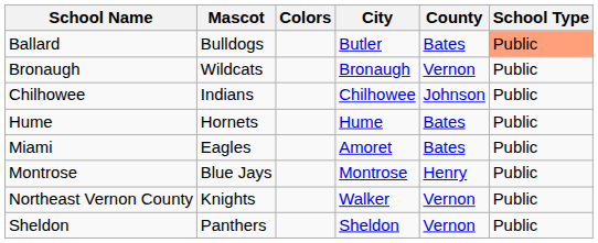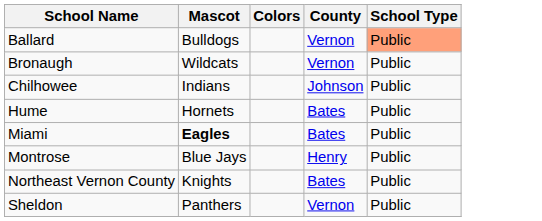- column: City | Butler | Bronaugh | Chilhowee | Hume | Amoret | Montrose | Walker | Sheldon
Ballard | County: Bates -> Vernon
Miami | Mascot: normal -> bold
Northeast Vernon County | County: Vernon -> Bates
